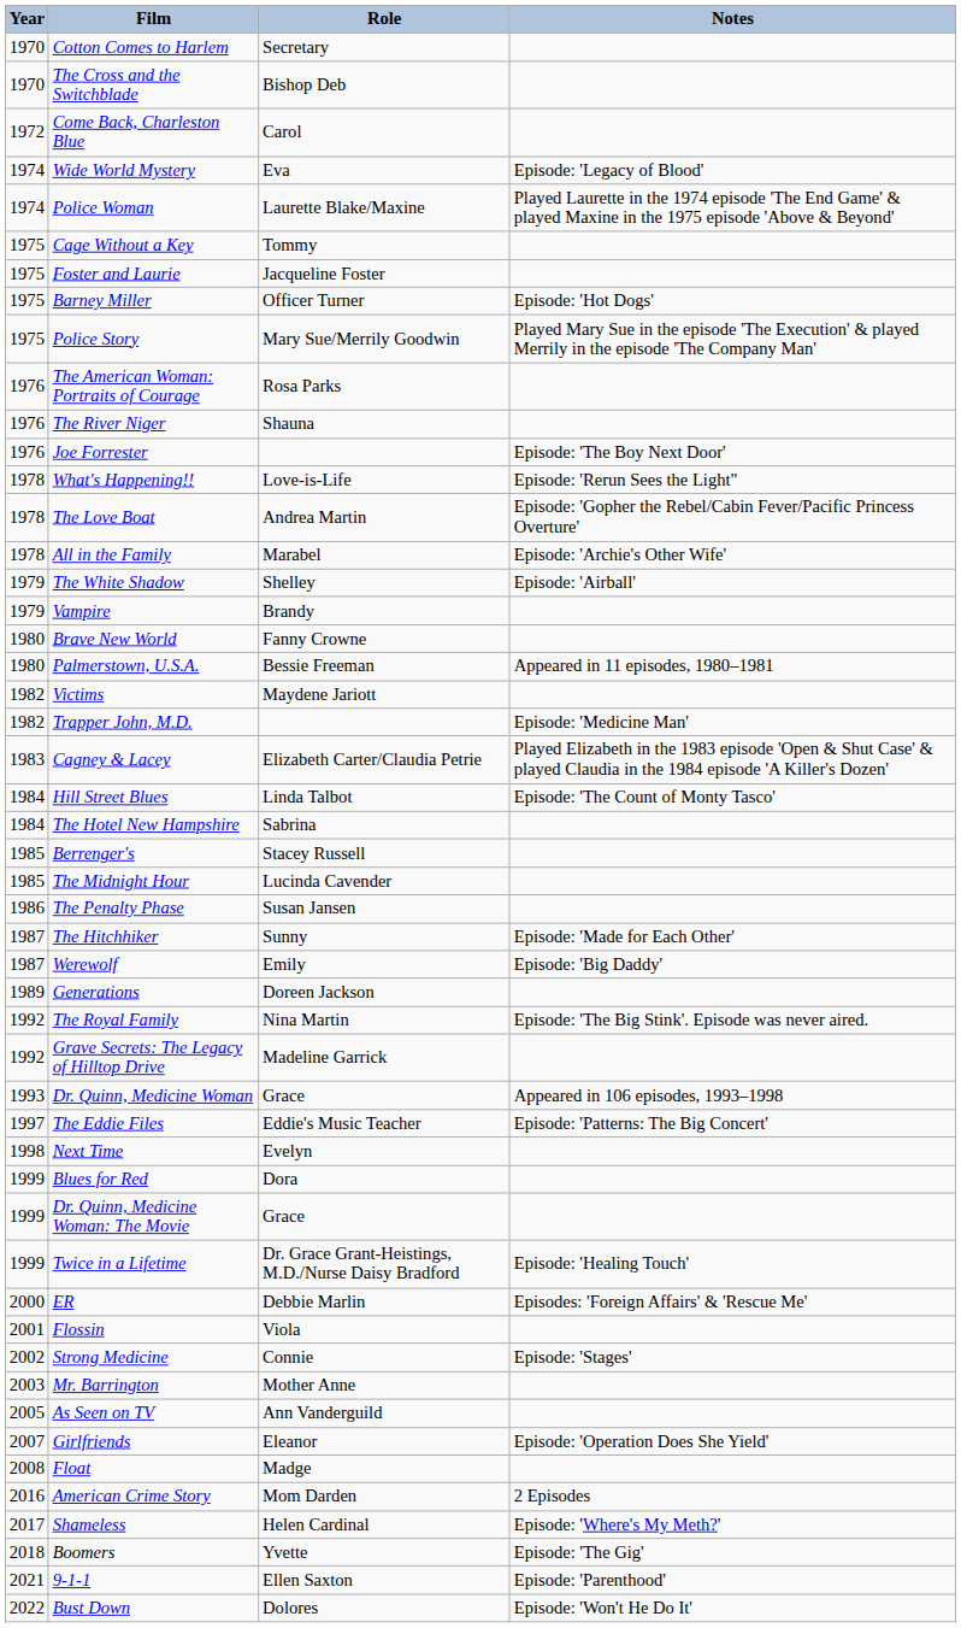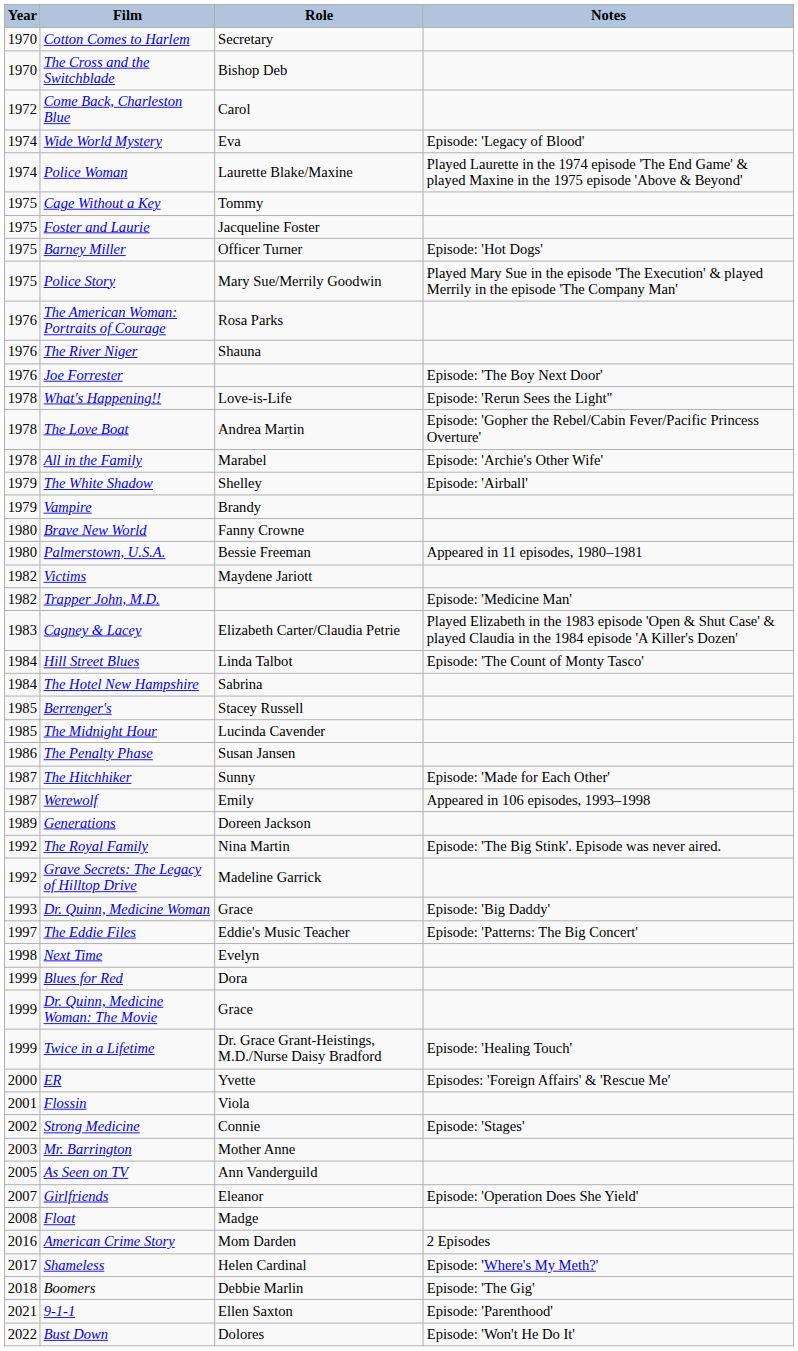Werewolf | Notes: Episode: 'Big Daddy' -> Appeared in 106 episodes, 1993–1998
Dr. Quinn, Medicine Woman | Notes: Appeared in 106 episodes, 1993–1998 -> Episode: 'Big Daddy'
ER | Role: Debbie Marlin -> Yvette
Boomers | Role: Yvette -> Debbie Marlin
